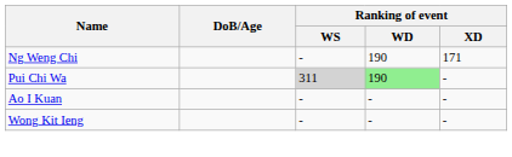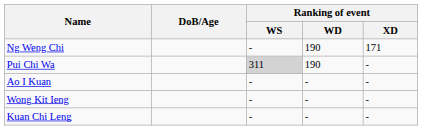Pui Chi Wa | Ranking of event / WD: lightgreen background -> no background
+ row: Kuan Chi Leng | - | - | -
